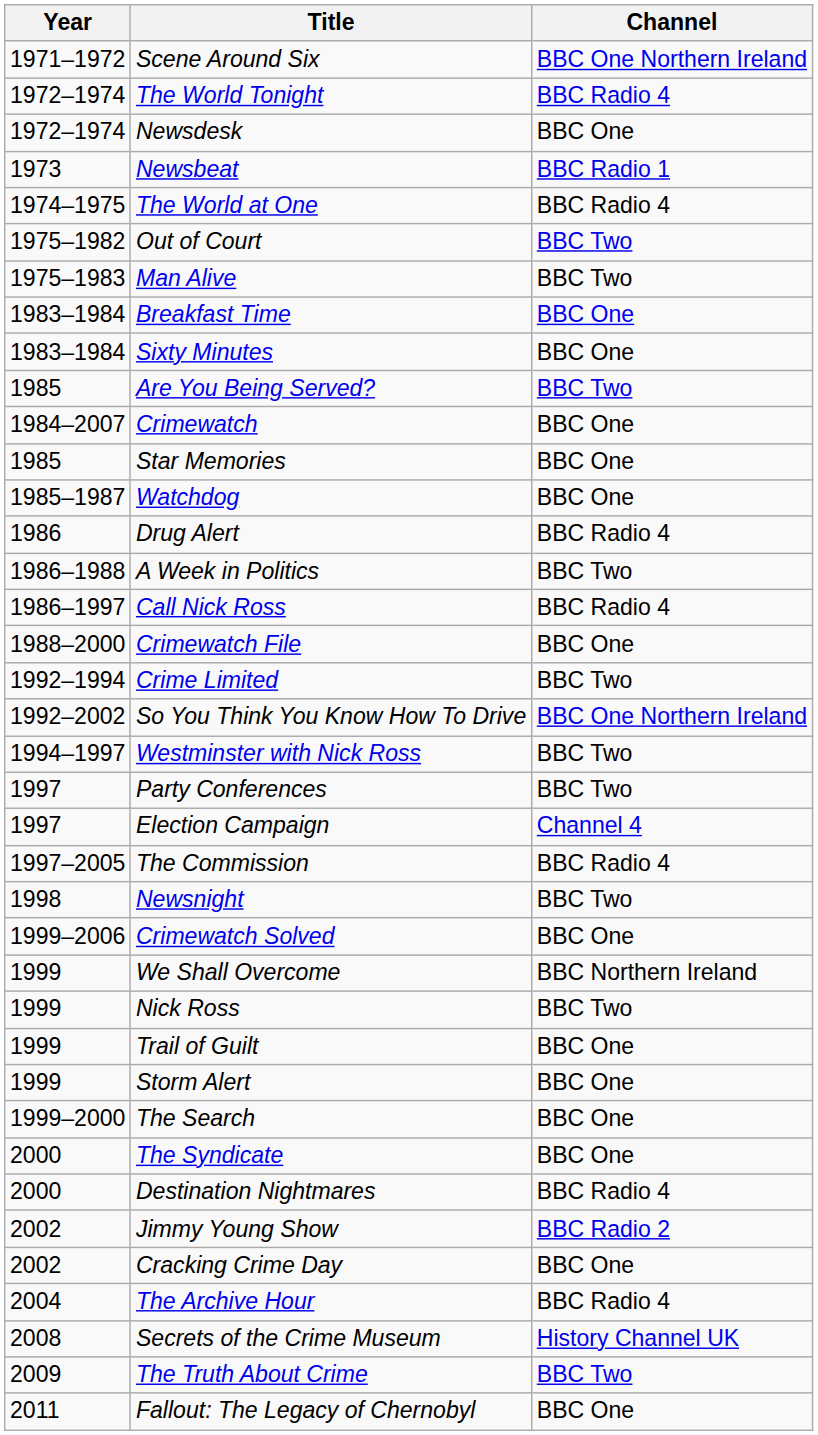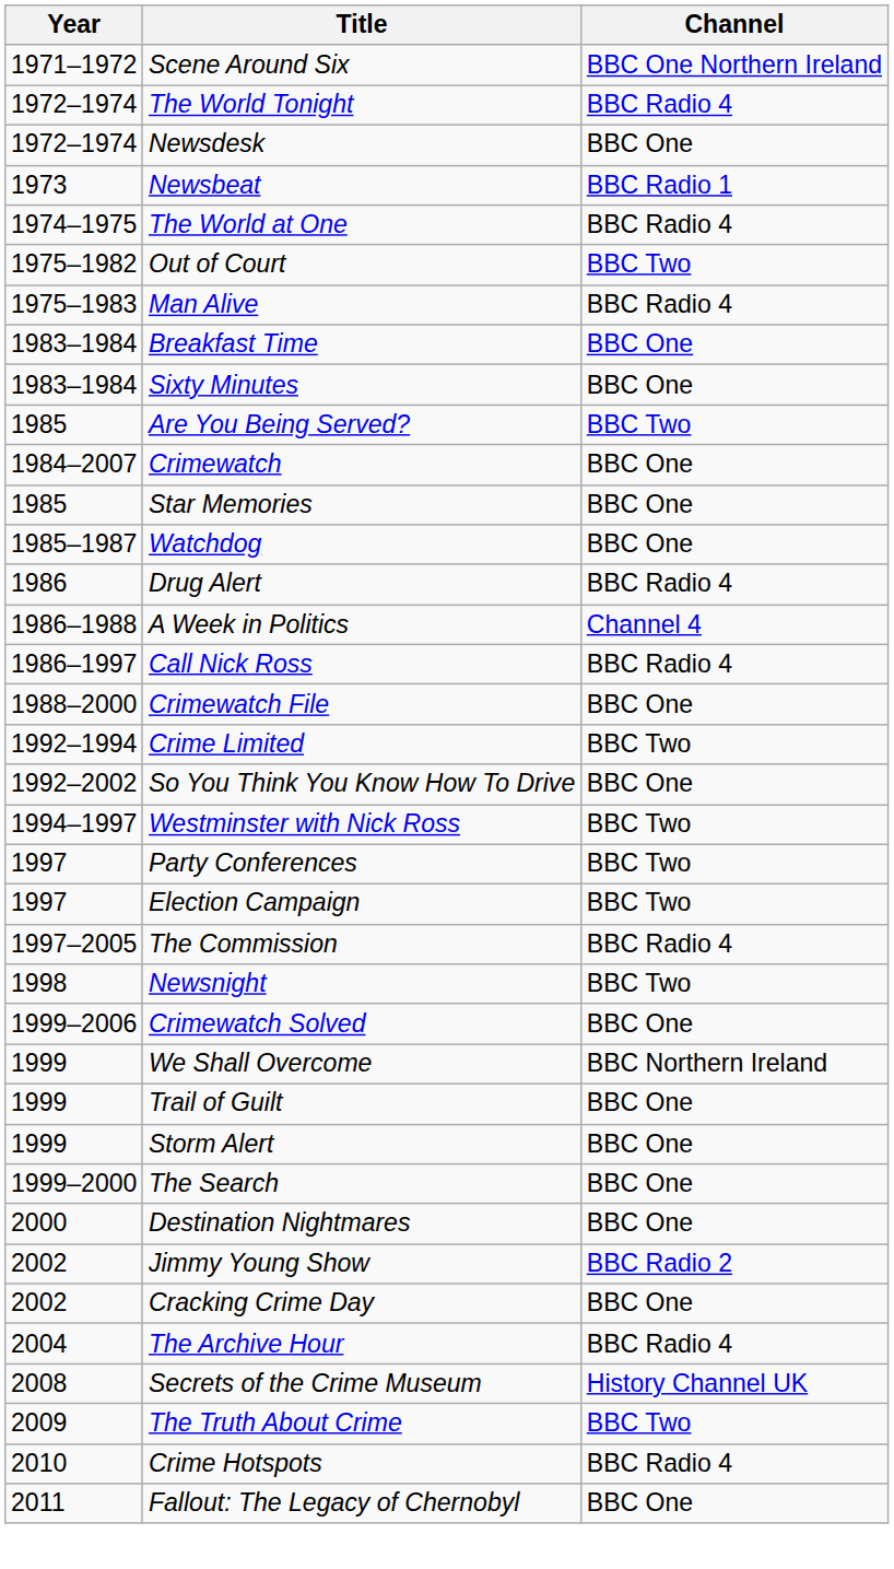Man Alive | Channel: BBC Two -> BBC Radio 4
A Week in Politics | Channel: BBC Two -> Channel 4
So You Think You Know How To Drive | Channel: BBC One Northern Ireland -> BBC One
Election Campaign | Channel: Channel 4 -> BBC Two
- row: 1999 | Nick Ross | BBC Two
- row: 2000 | The Syndicate | BBC One
Destination Nightmares | Channel: BBC Radio 4 -> BBC One
+ row: 2010 | Crime Hotspots | BBC Radio 4
